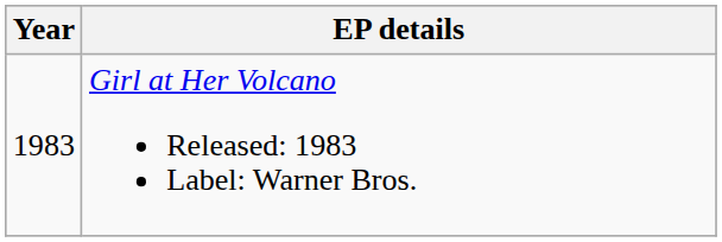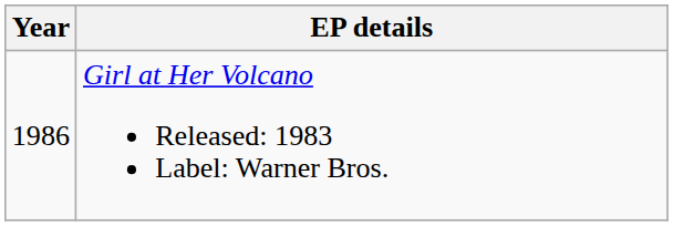Girl at Her Volcano Released: 1983 Label: Warner Bros. | Year: 1983 -> 1986
